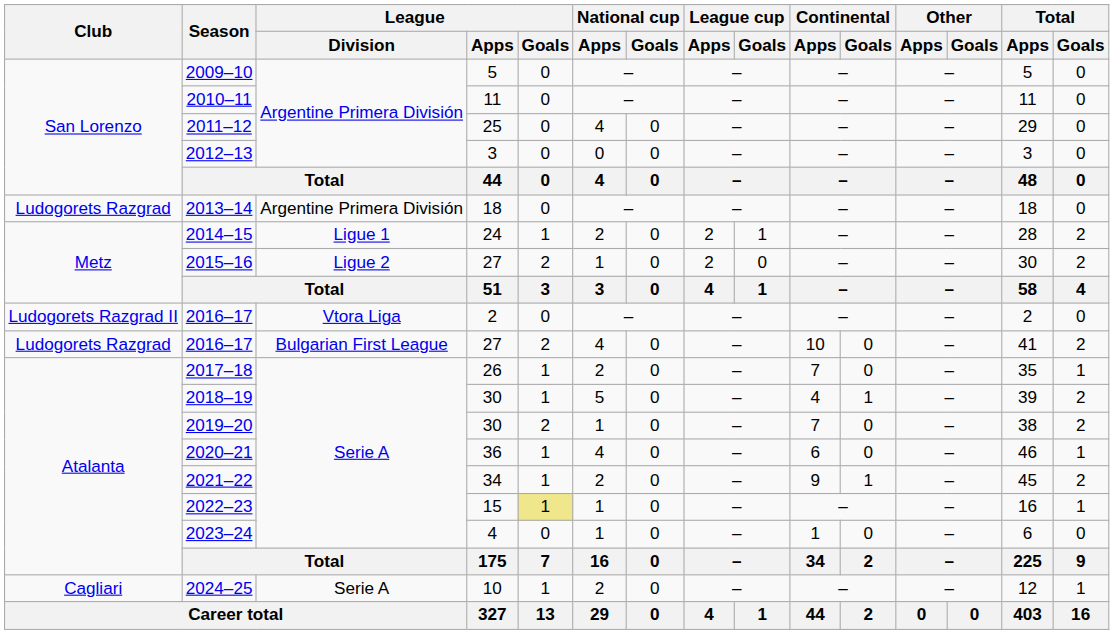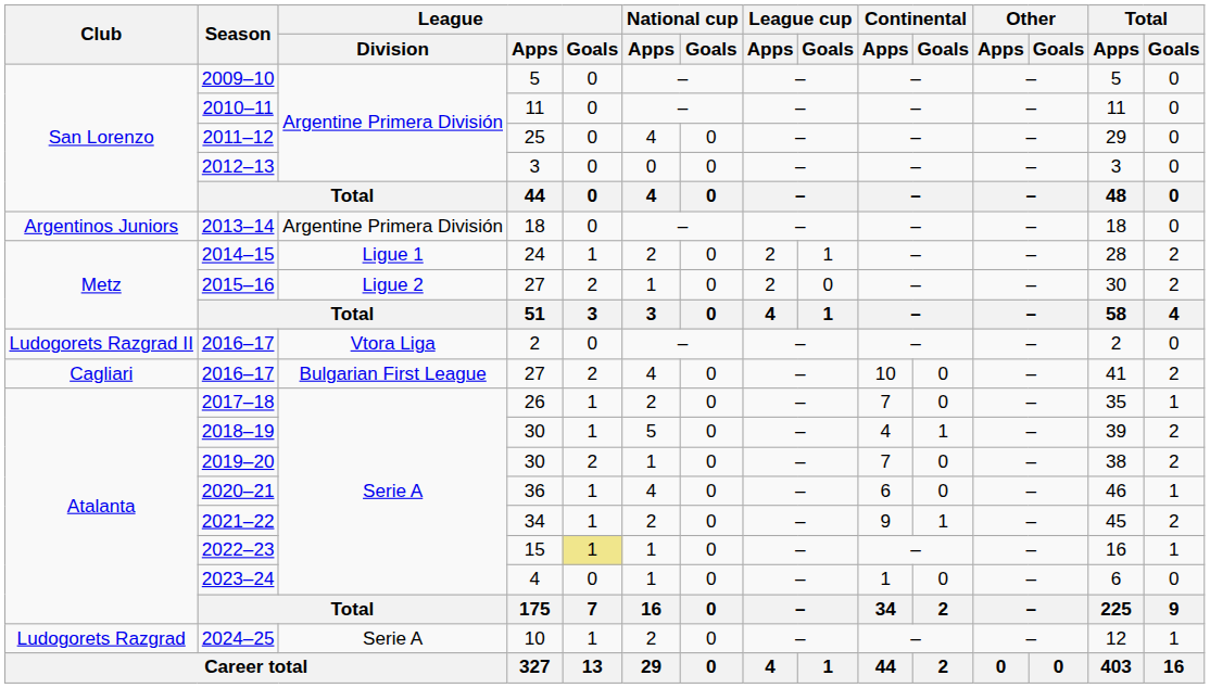2013–14 | Club: Ludogorets Razgrad -> Argentinos Juniors
2016–17 / 27 | Club: Ludogorets Razgrad -> Cagliari
2024–25 | Club: Cagliari -> Ludogorets Razgrad
